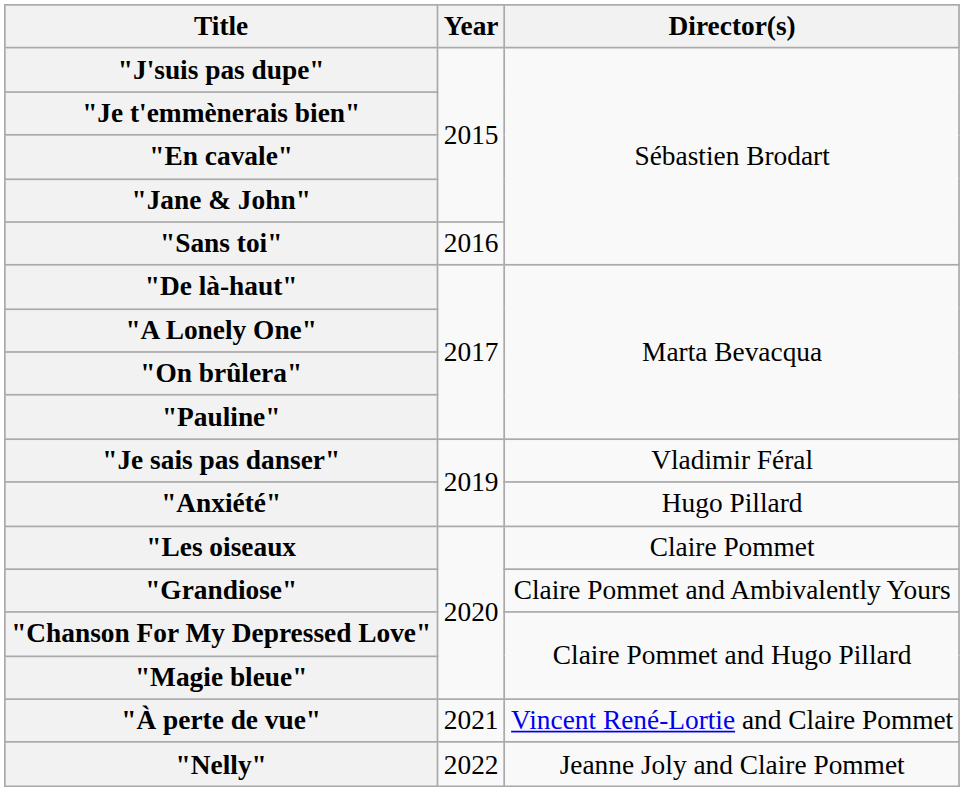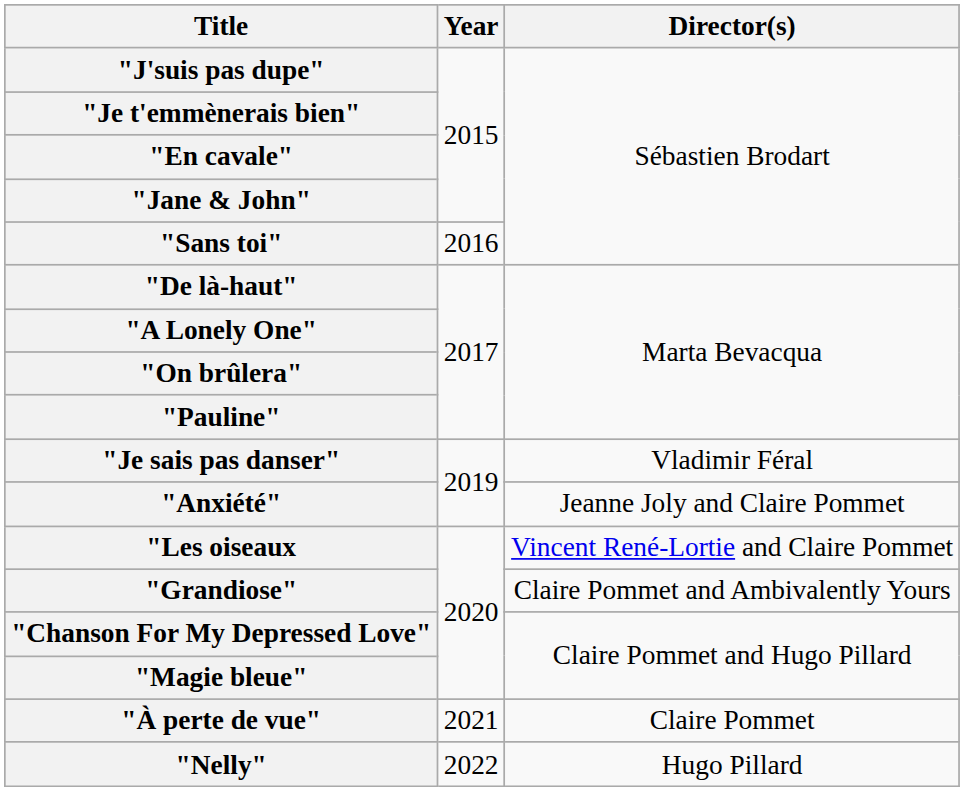"Anxiété" | Director(s): Hugo Pillard -> Jeanne Joly and Claire Pommet
"Les oiseaux | Director(s): Claire Pommet -> Vincent René-Lortie and Claire Pommet
"À perte de vue" | Director(s): Vincent René-Lortie and Claire Pommet -> Claire Pommet
"Nelly" | Director(s): Jeanne Joly and Claire Pommet -> Hugo Pillard
